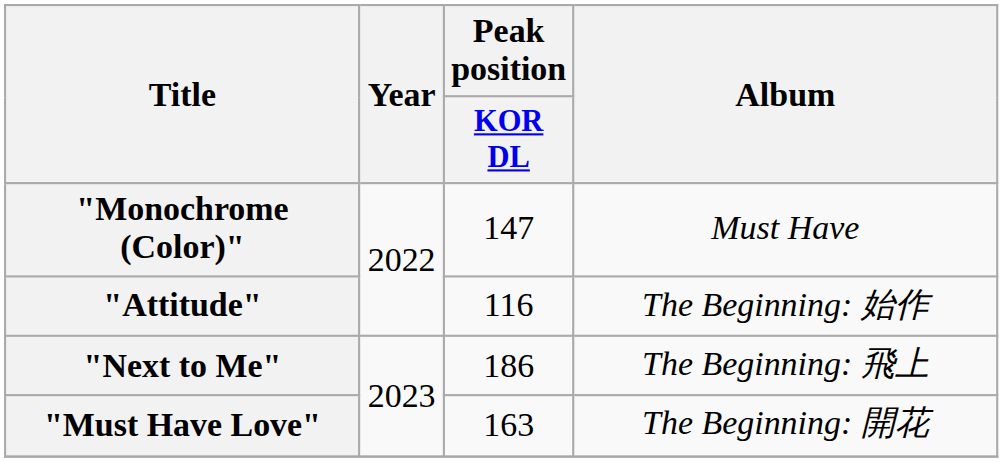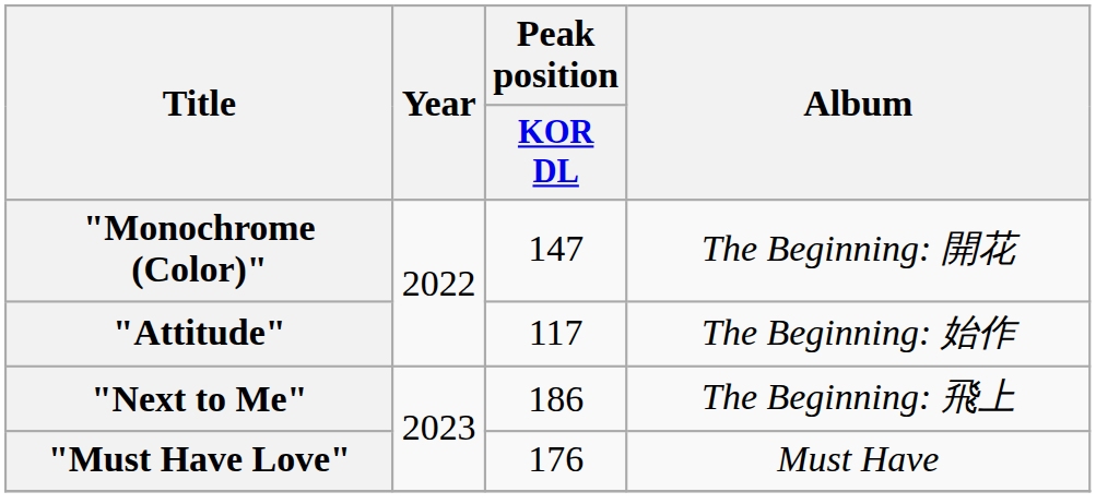"Monochrome (Color)" | Album: Must Have -> The Beginning: 開花
"Attitude" | Peak position / KOR DL: 116 -> 117
"Must Have Love" | Peak position / KOR DL: 163 -> 176
"Must Have Love" | Album: The Beginning: 開花 -> Must Have
